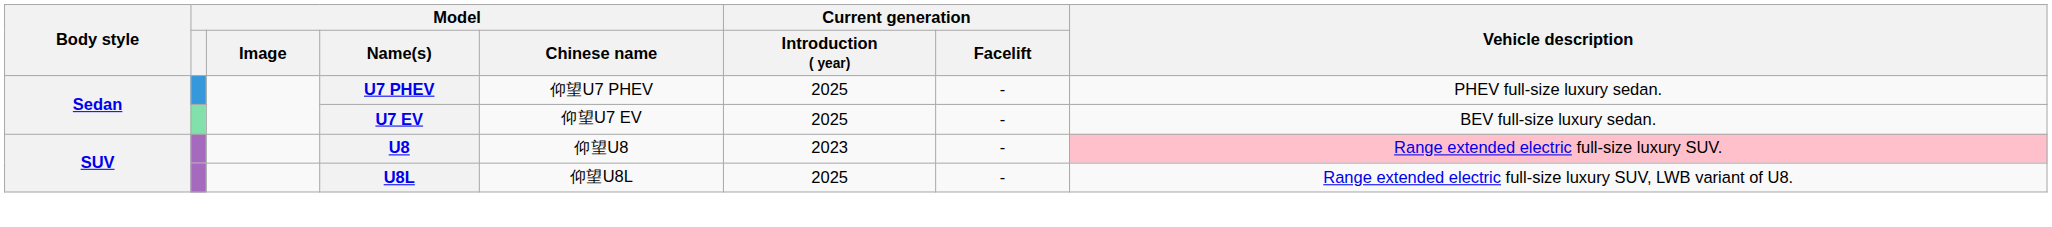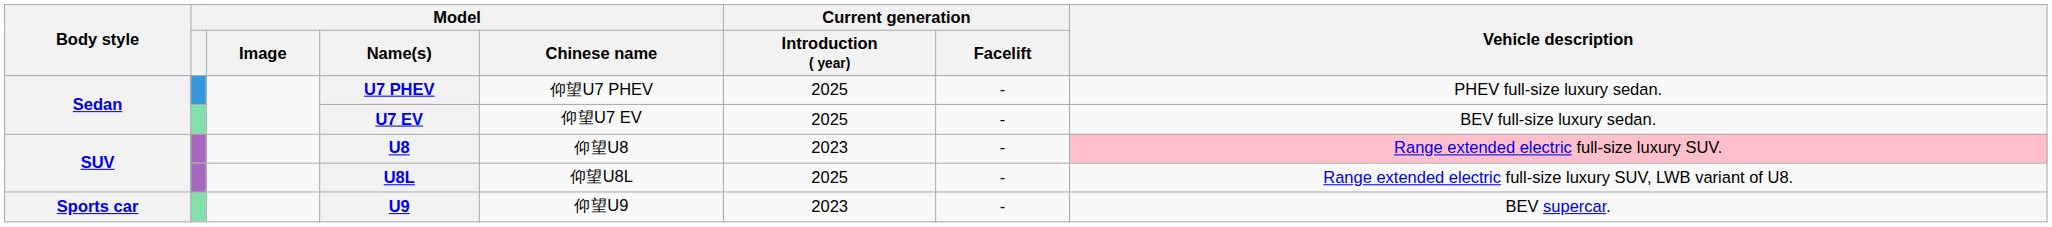+ row: Sports car | U9 | 仰望U9 | 2023 | - | BEV supercar.
